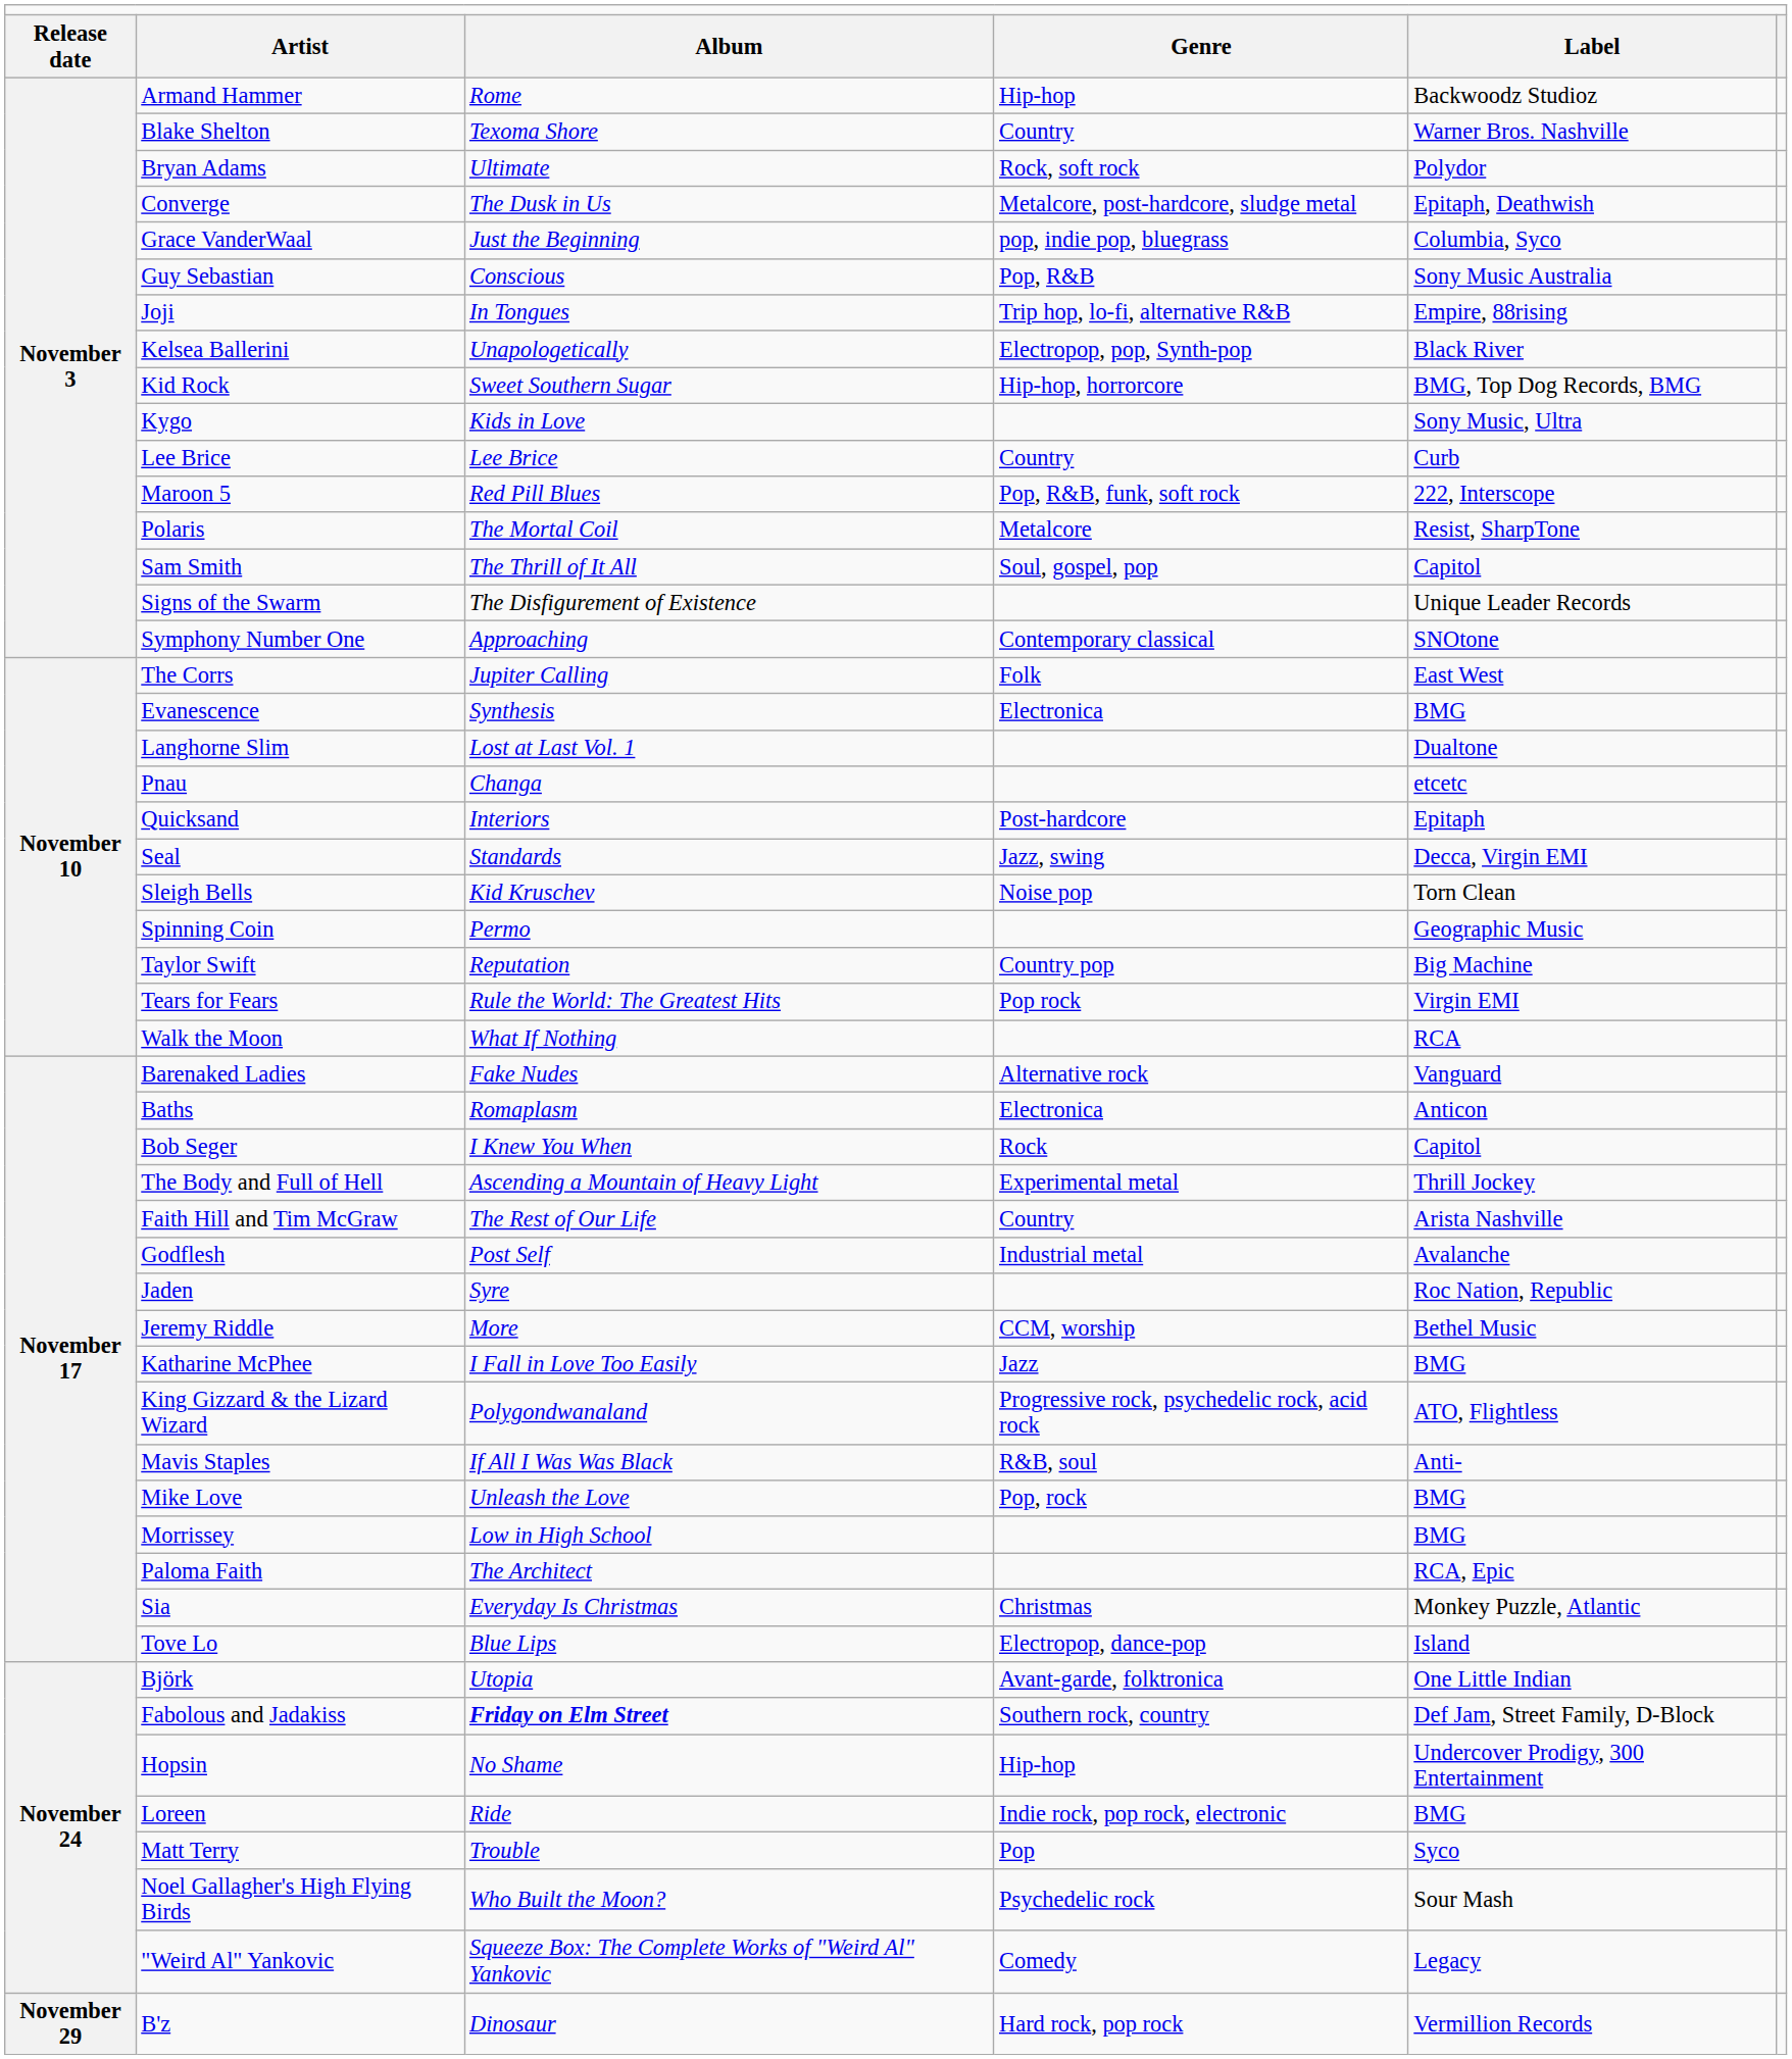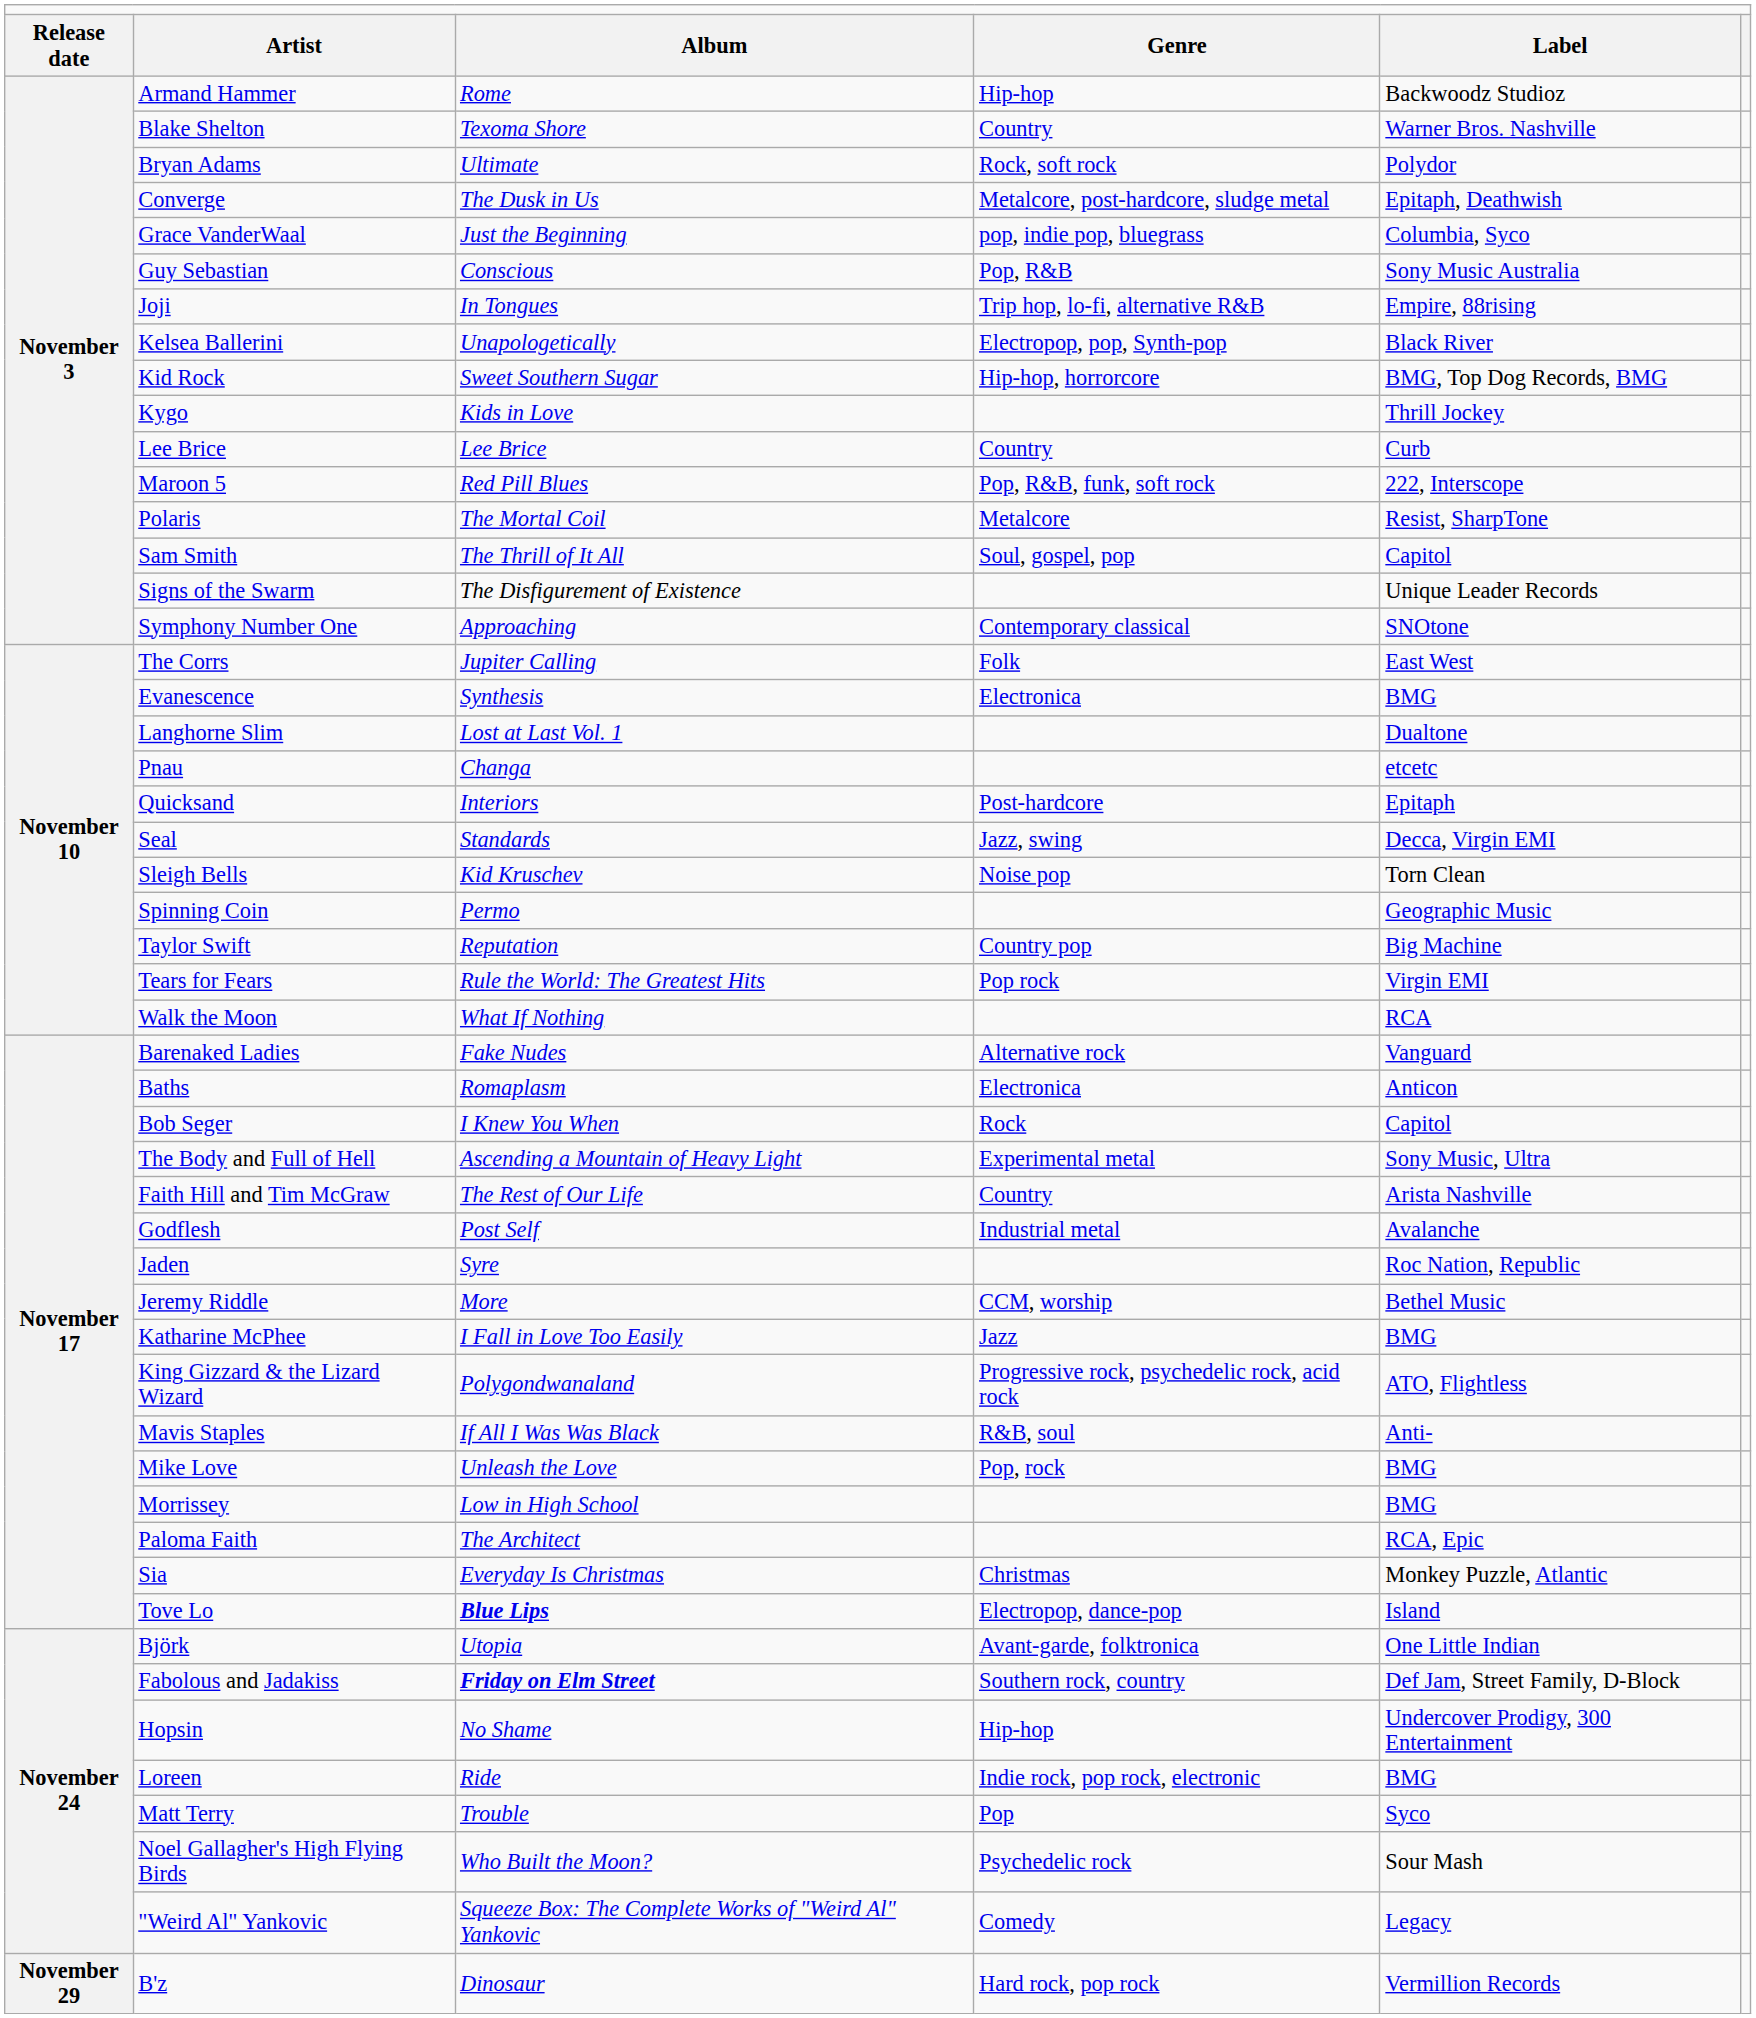Kygo | column 5: Sony Music, Ultra -> Thrill Jockey
The Body and Full of Hell | column 5: Thrill Jockey -> Sony Music, Ultra
Tove Lo | column 3: normal -> bold
